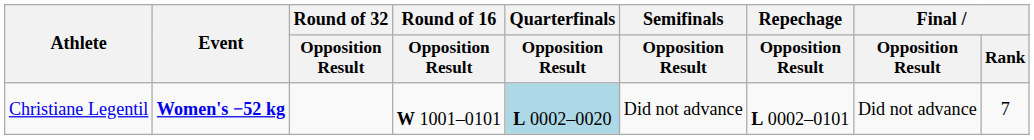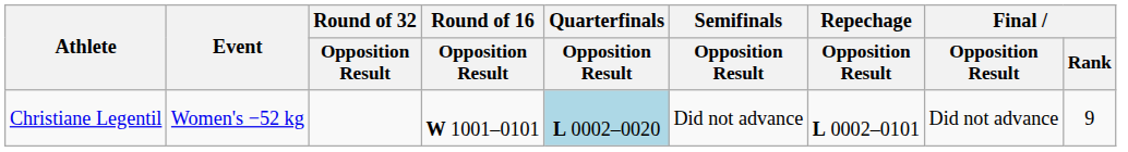Christiane Legentil | Event: bold -> normal
Christiane Legentil | Final / Rank: 7 -> 9
